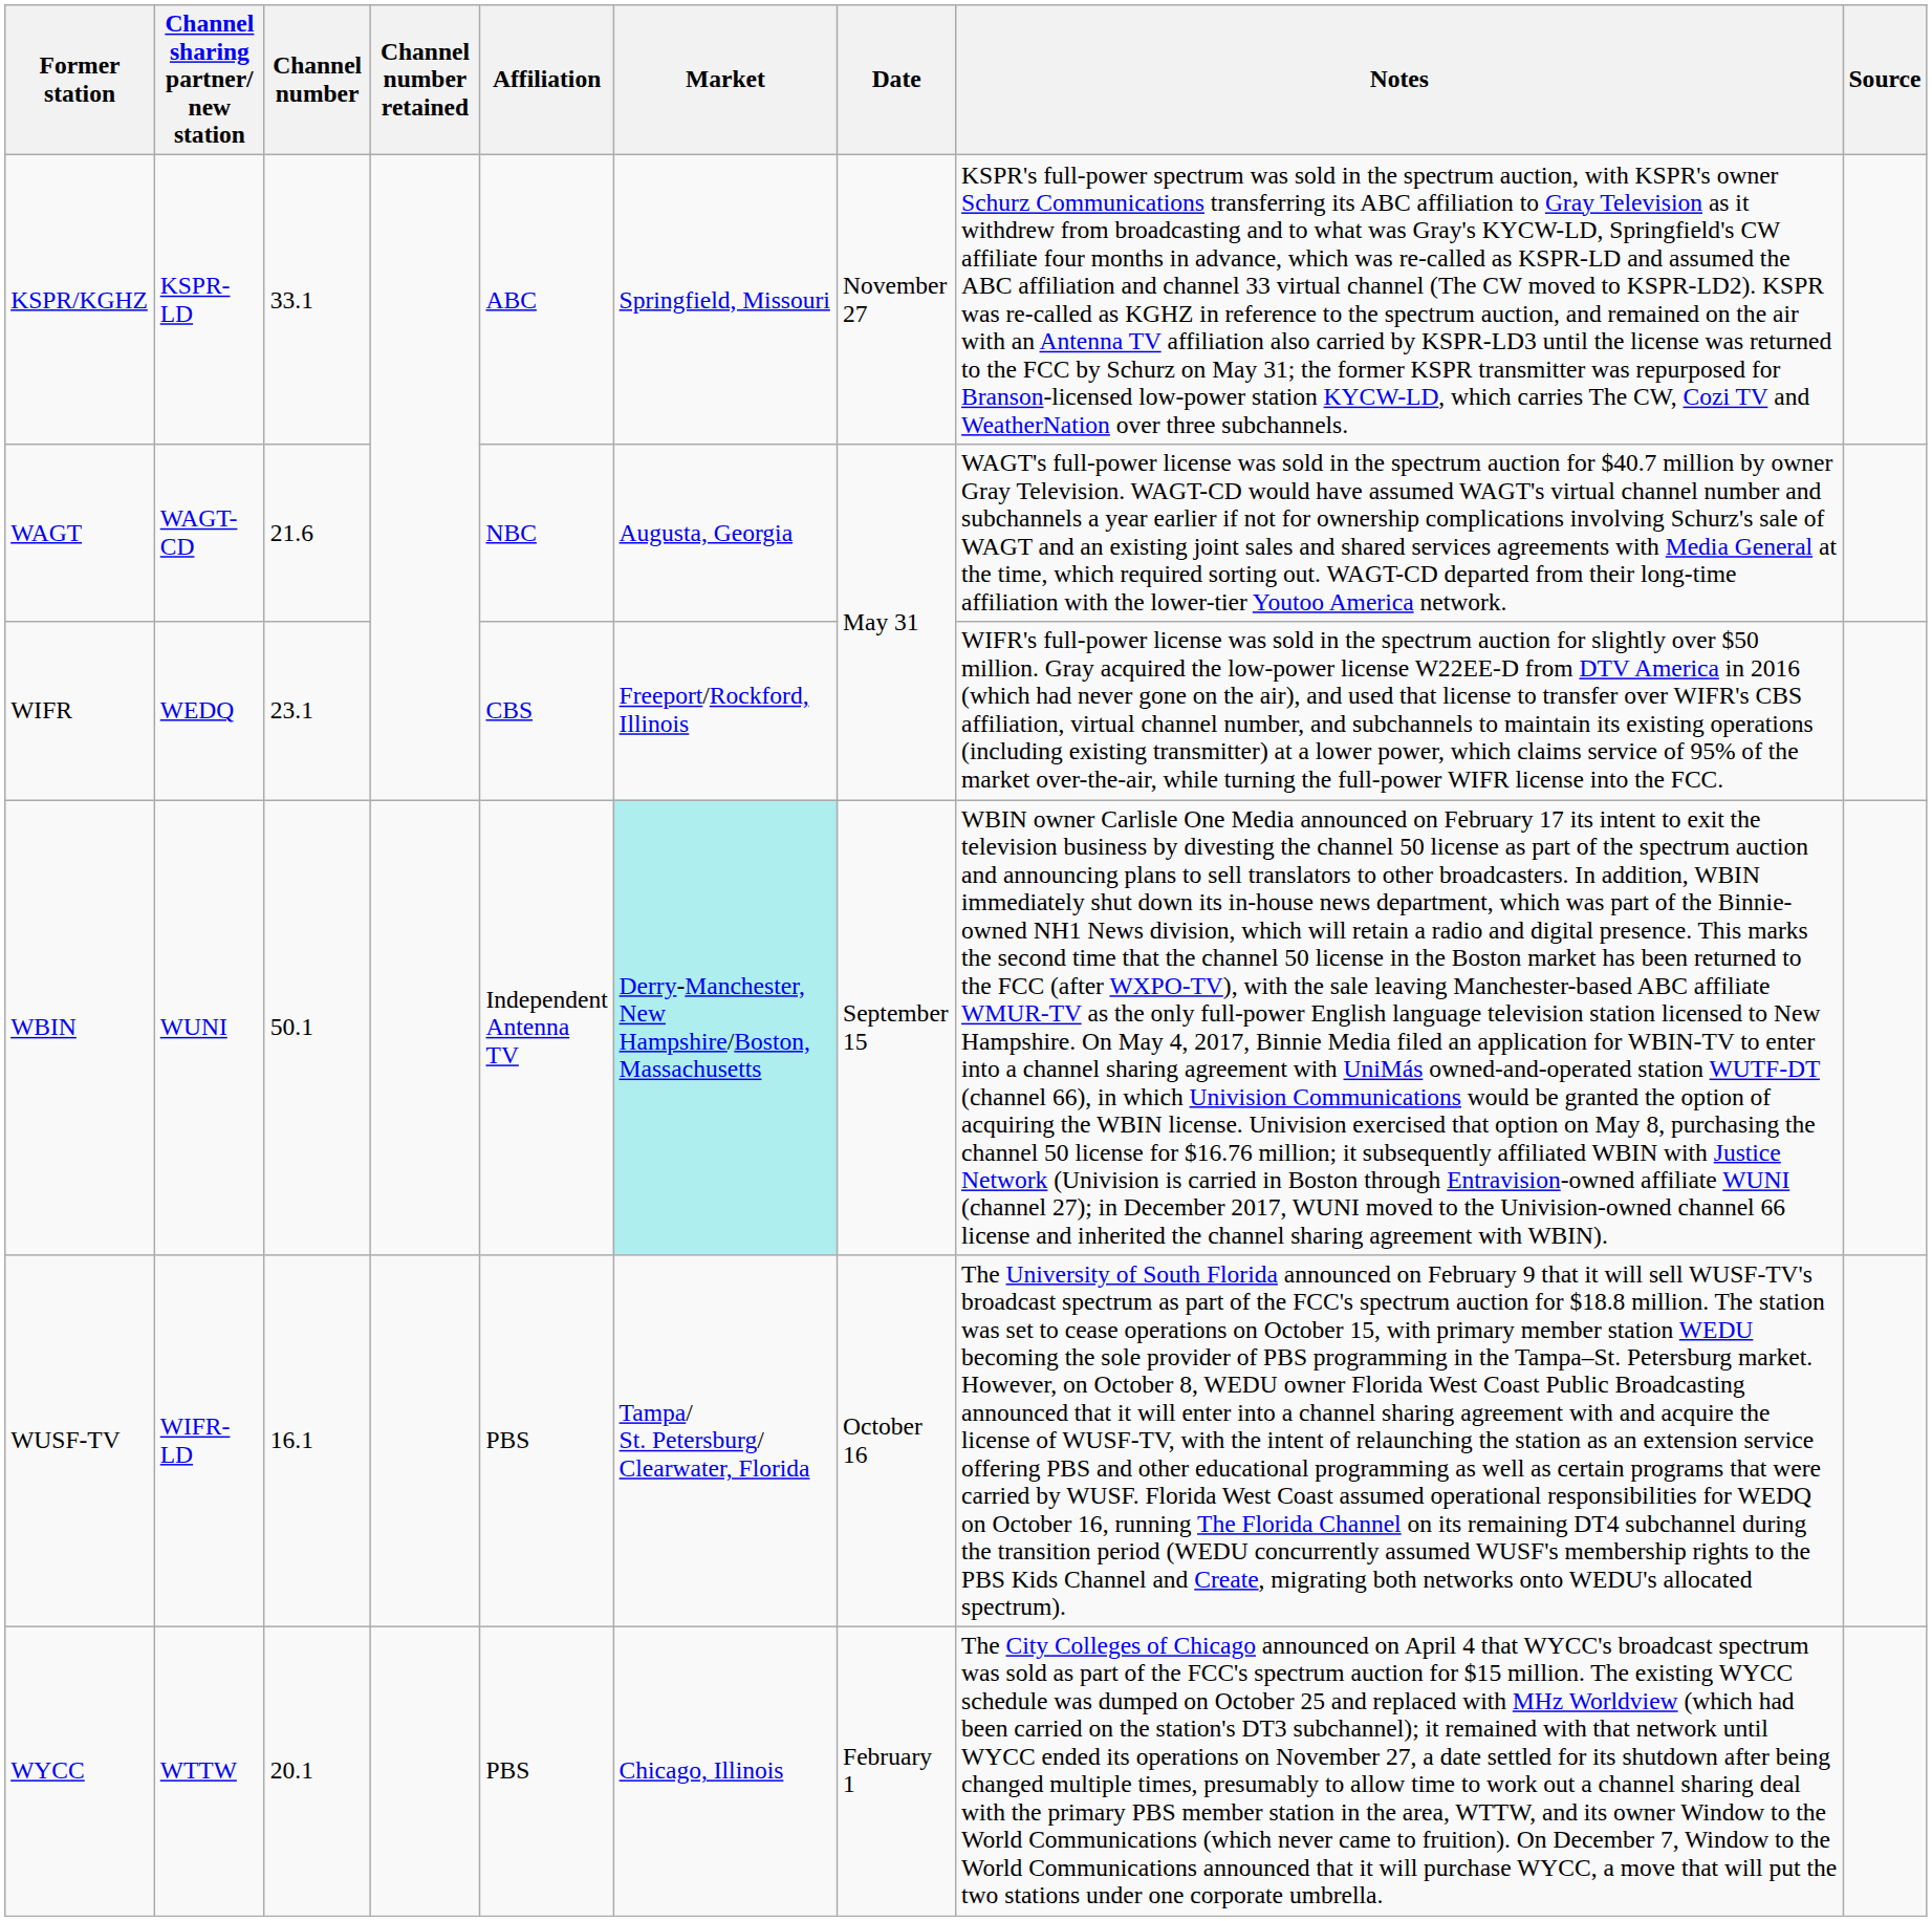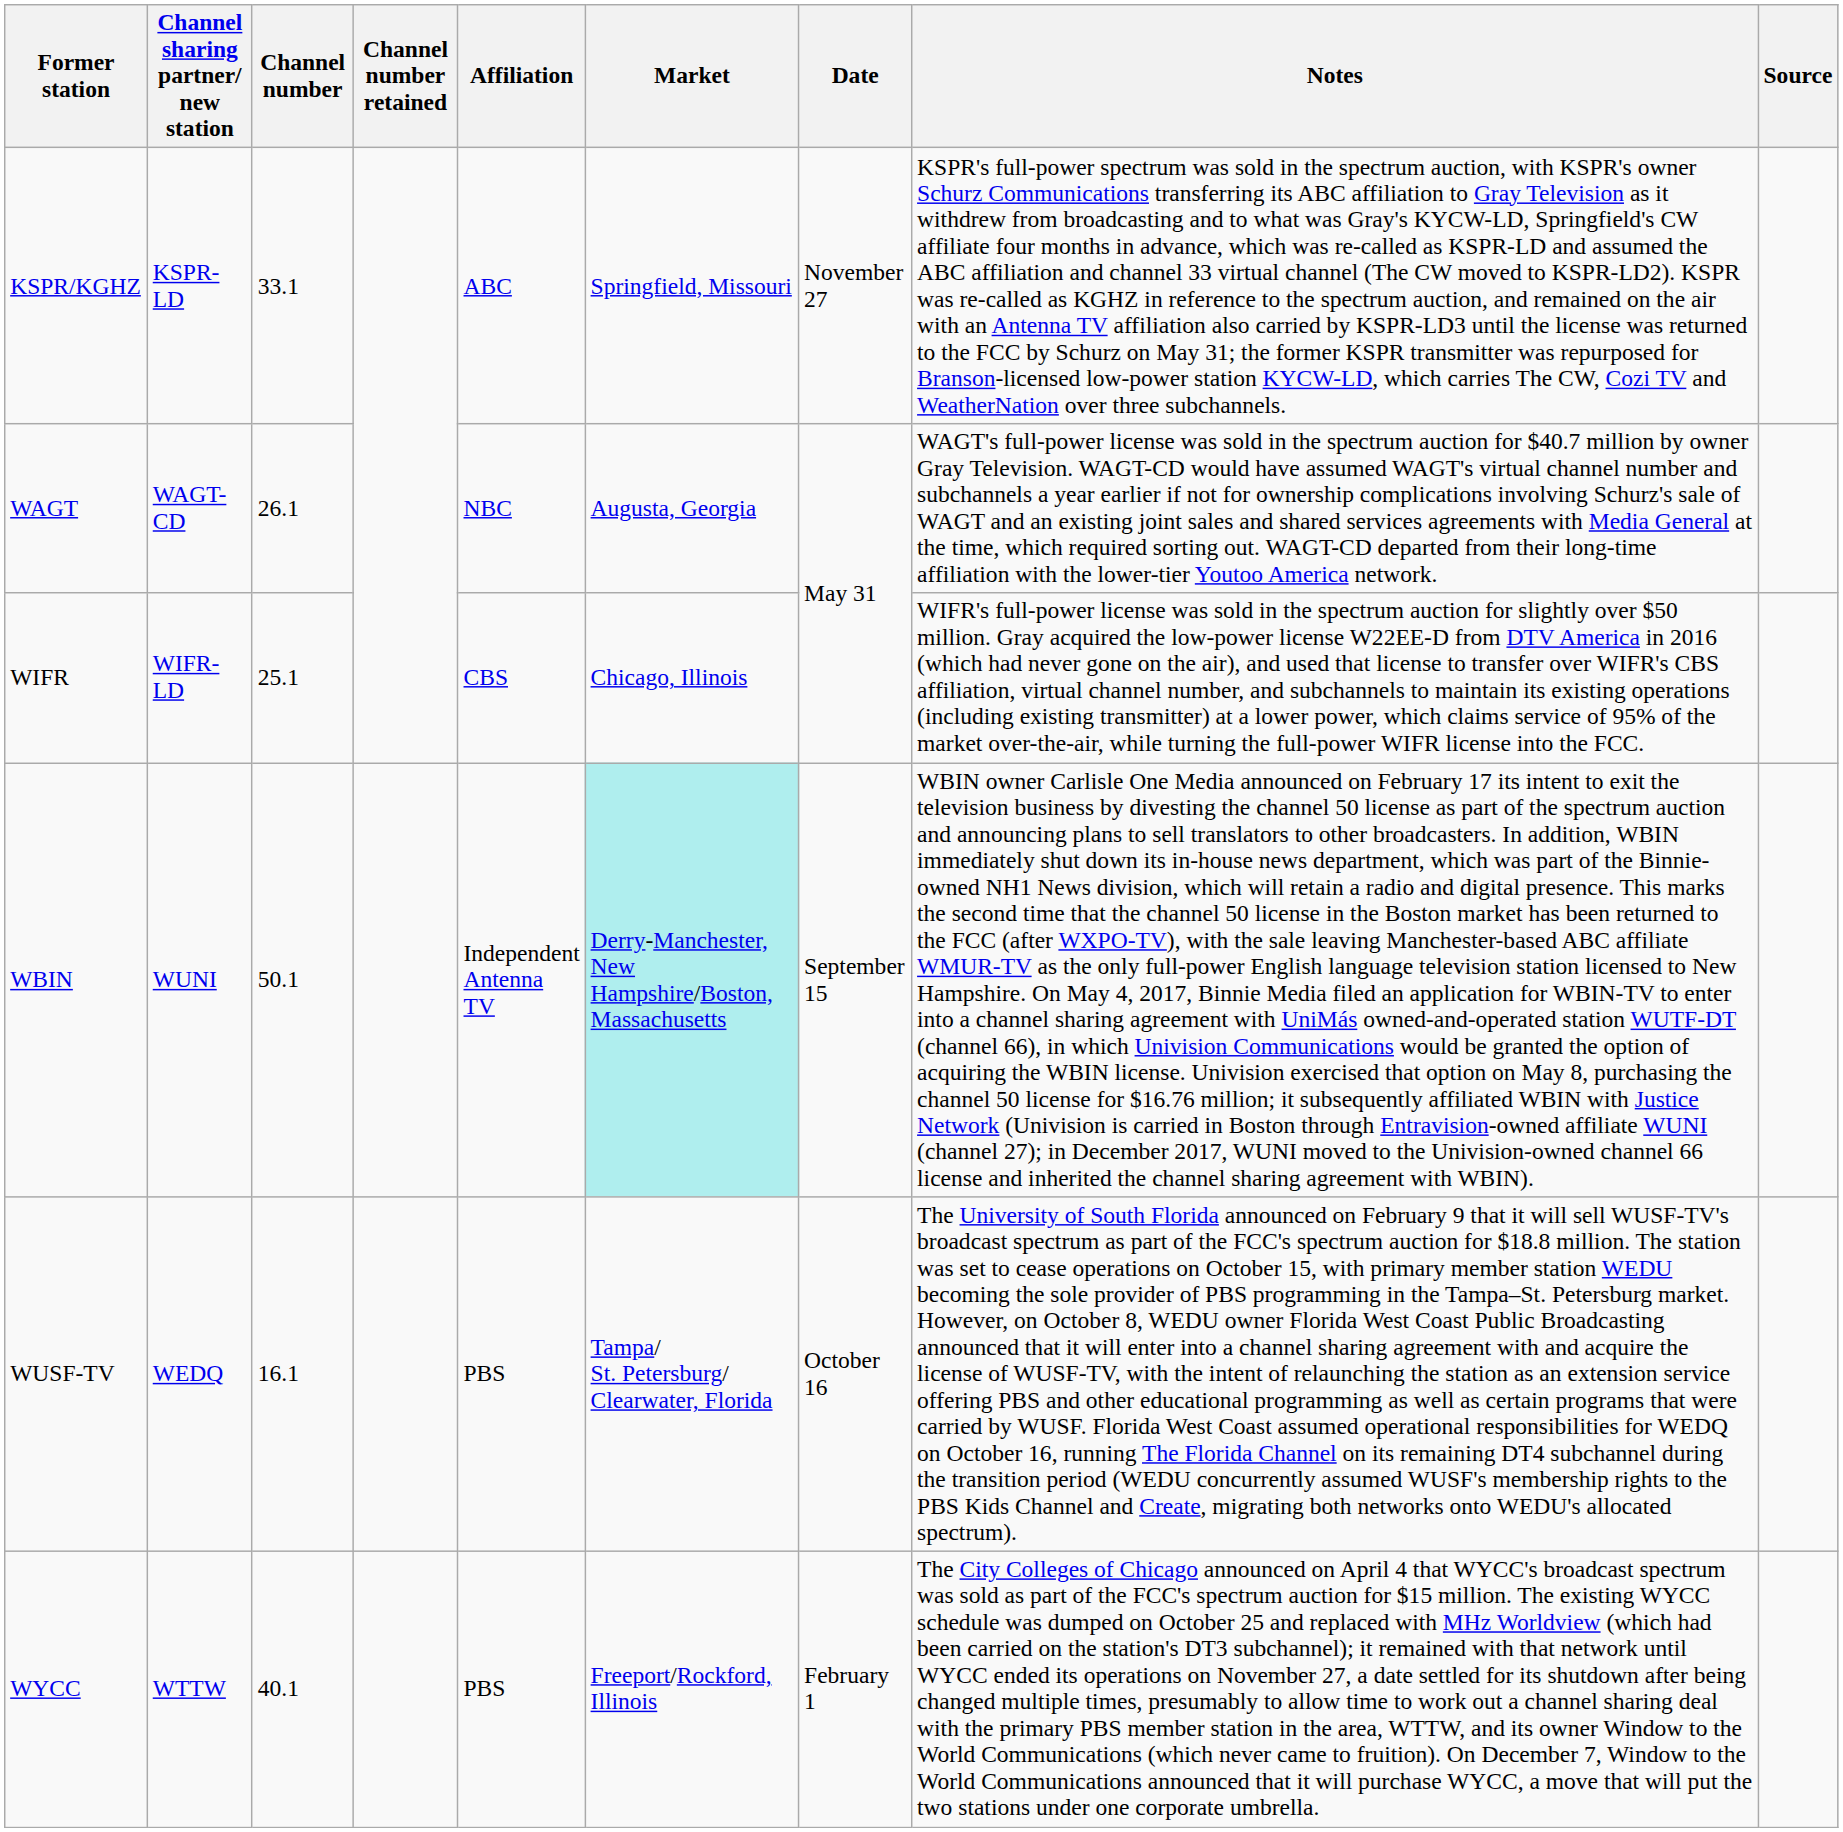WAGT | Channel number: 21.6 -> 26.1
WIFR | Channel sharing partner/ new station: WEDQ -> WIFR-LD
WIFR | Channel number: 23.1 -> 25.1
WIFR | Market: Freeport/Rockford, Illinois -> Chicago, Illinois
WUSF-TV | Channel sharing partner/ new station: WIFR-LD -> WEDQ
WYCC | Channel number: 20.1 -> 40.1
WYCC | Market: Chicago, Illinois -> Freeport/Rockford, Illinois
